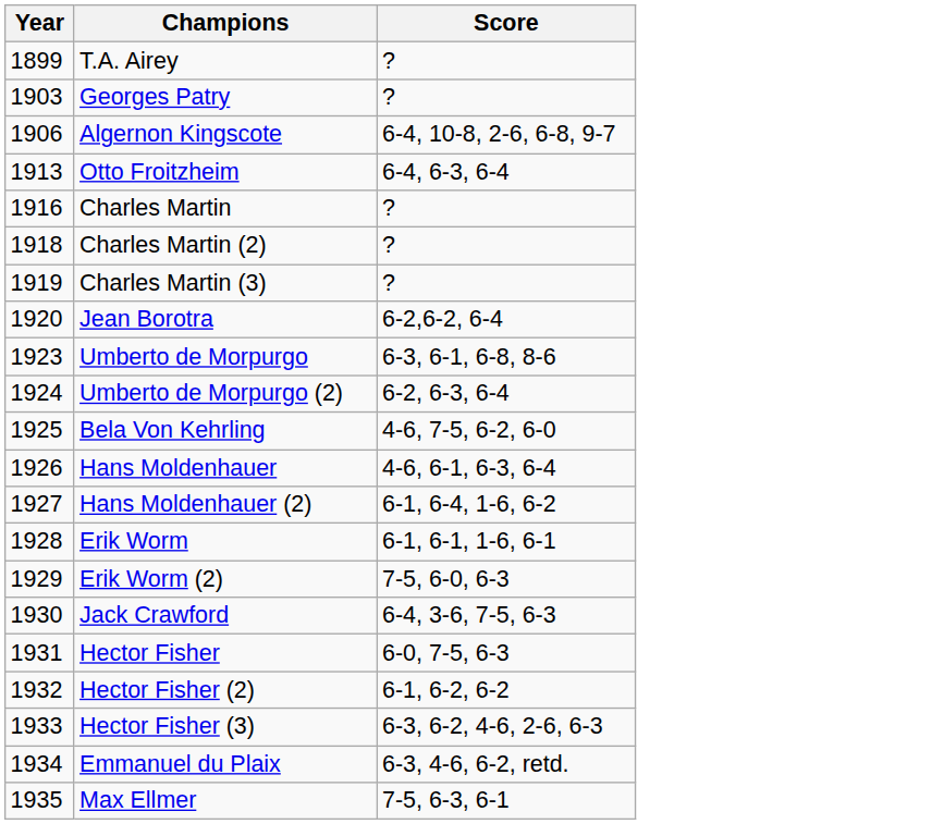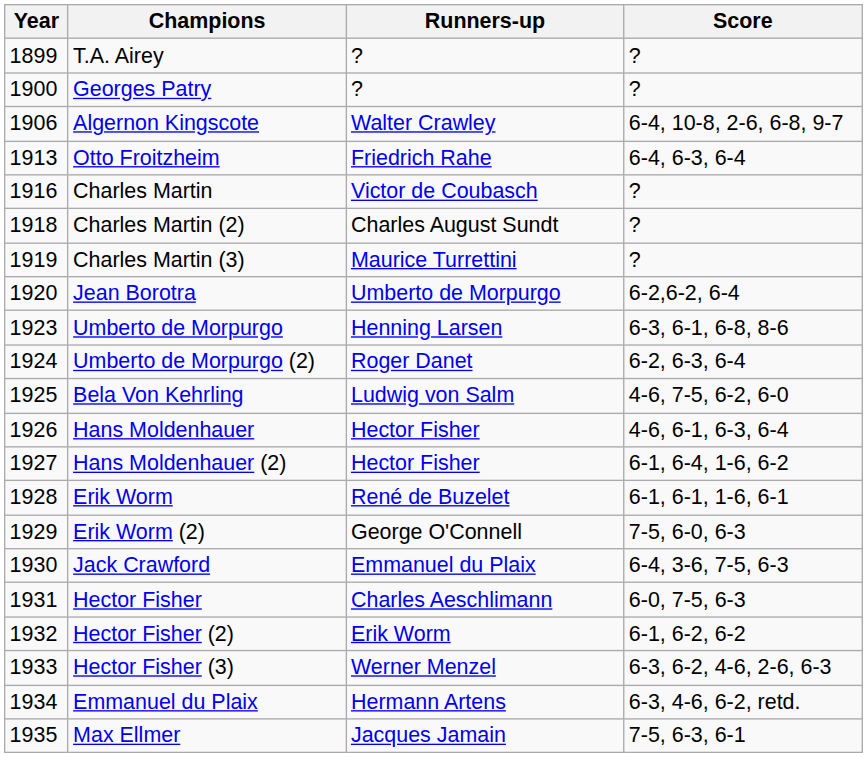+ column: Runners-up | ? | ? | Walter Crawley | Friedrich Rahe | Victor de Coubasch | Charles August Sundt | Maurice Turrettini | Umberto de Morpurgo | Henning Larsen | Roger Danet | Ludwig von Salm | Hector Fisher | Hector Fisher | René de Buzelet | George O'Connell | Emmanuel du Plaix | Charles Aeschlimann | Erik Worm | Werner Menzel | Hermann Artens | Jacques Jamain
Georges Patry | Year: 1903 -> 1900
